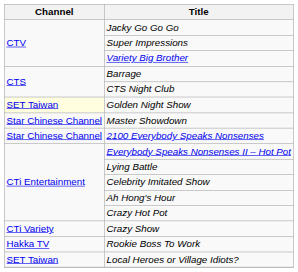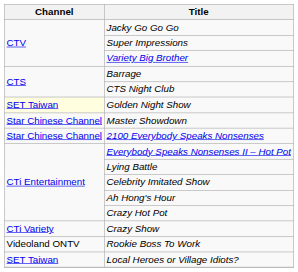Rookie Boss To Work | Channel: Hakka TV -> Videoland ONTV
